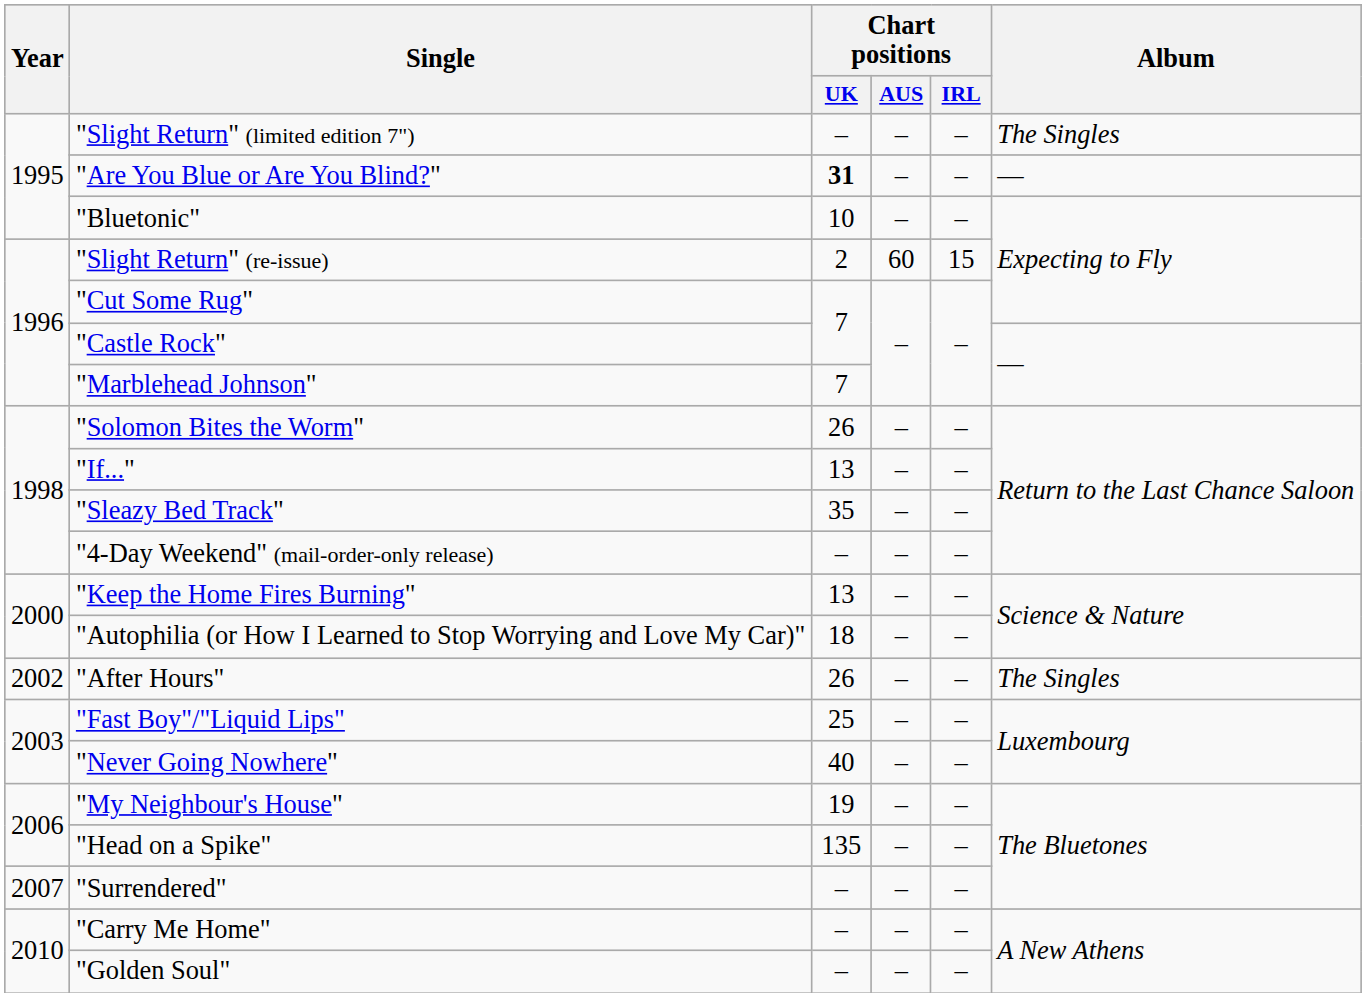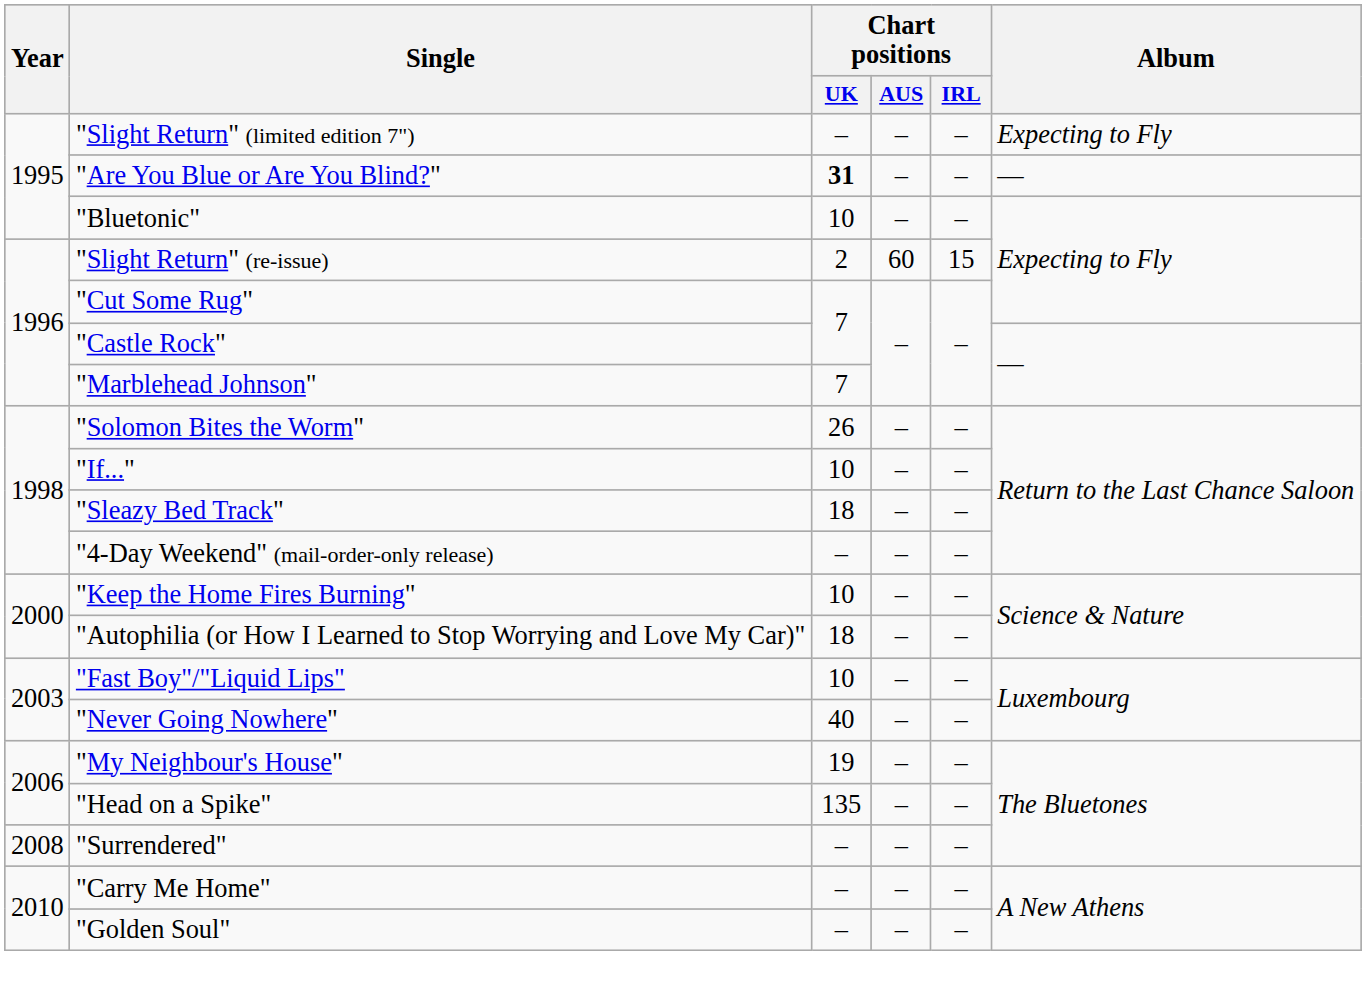"Slight Return" (limited edition 7") | Album: The Singles -> Expecting to Fly
"If..." | Chart positions / UK: 13 -> 10
"Sleazy Bed Track" | Chart positions / UK: 35 -> 18
"Keep the Home Fires Burning" | Chart positions / UK: 13 -> 10
- row: 2002 | "After Hours" | 26 | – | – | The Singles
"Fast Boy"/"Liquid Lips" | Chart positions / UK: 25 -> 10
"Surrendered" | Year: 2007 -> 2008
